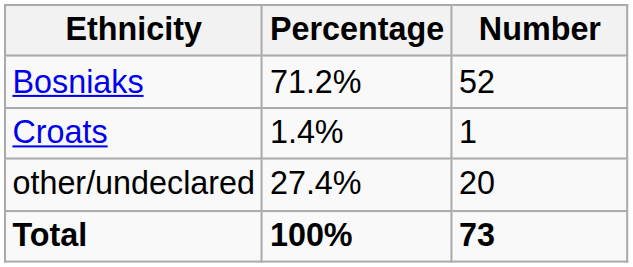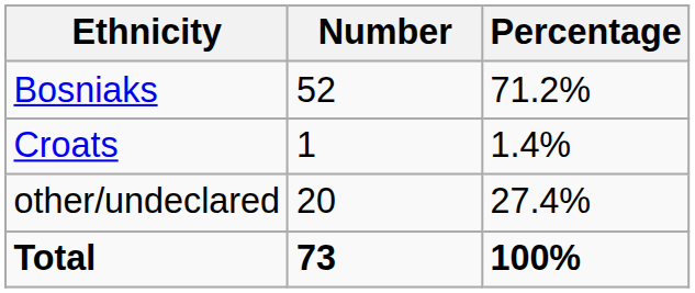columns swapped: Number <-> Percentage
